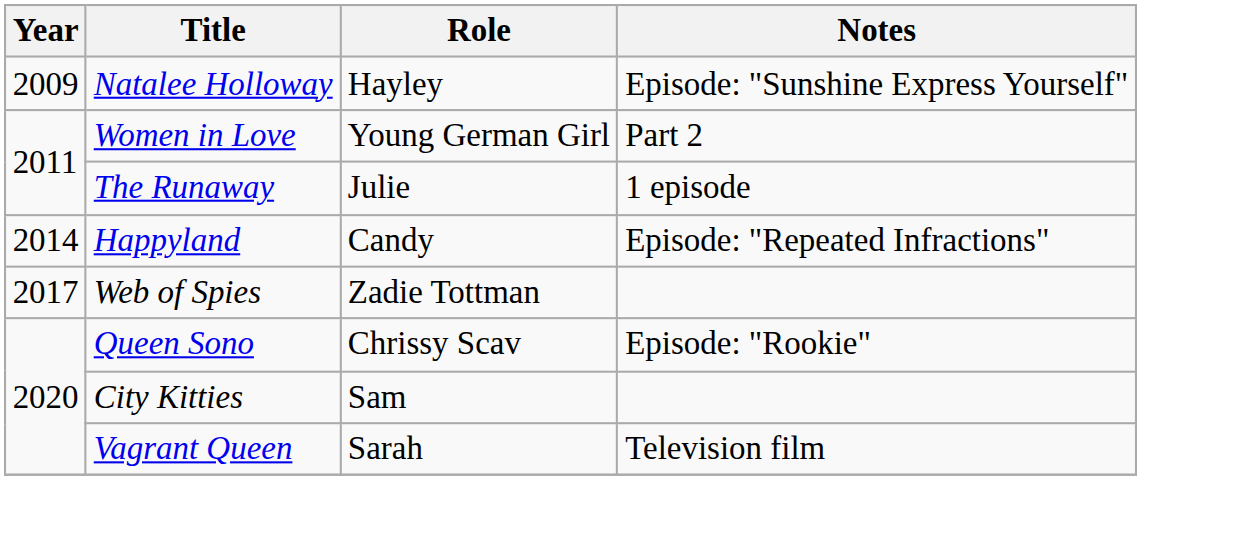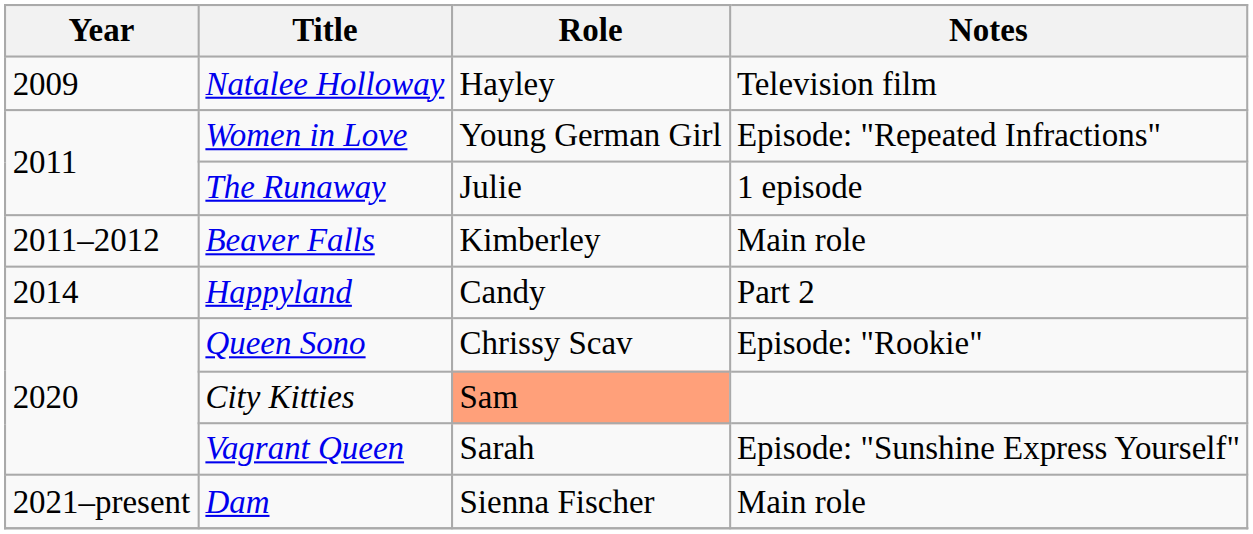Natalee Holloway | Notes: Episode: "Sunshine Express Yourself" -> Television film
Women in Love | Notes: Part 2 -> Episode: "Repeated Infractions"
+ row: 2011–2012 | Beaver Falls | Kimberley | Main role
Happyland | Notes: Episode: "Repeated Infractions" -> Part 2
- row: 2017 | Web of Spies | Zadie Tottman
City Kitties | Role: no background -> lightsalmon background
Vagrant Queen | Notes: Television film -> Episode: "Sunshine Express Yourself"
+ row: 2021–present | Dam | Sienna Fischer | Main role
